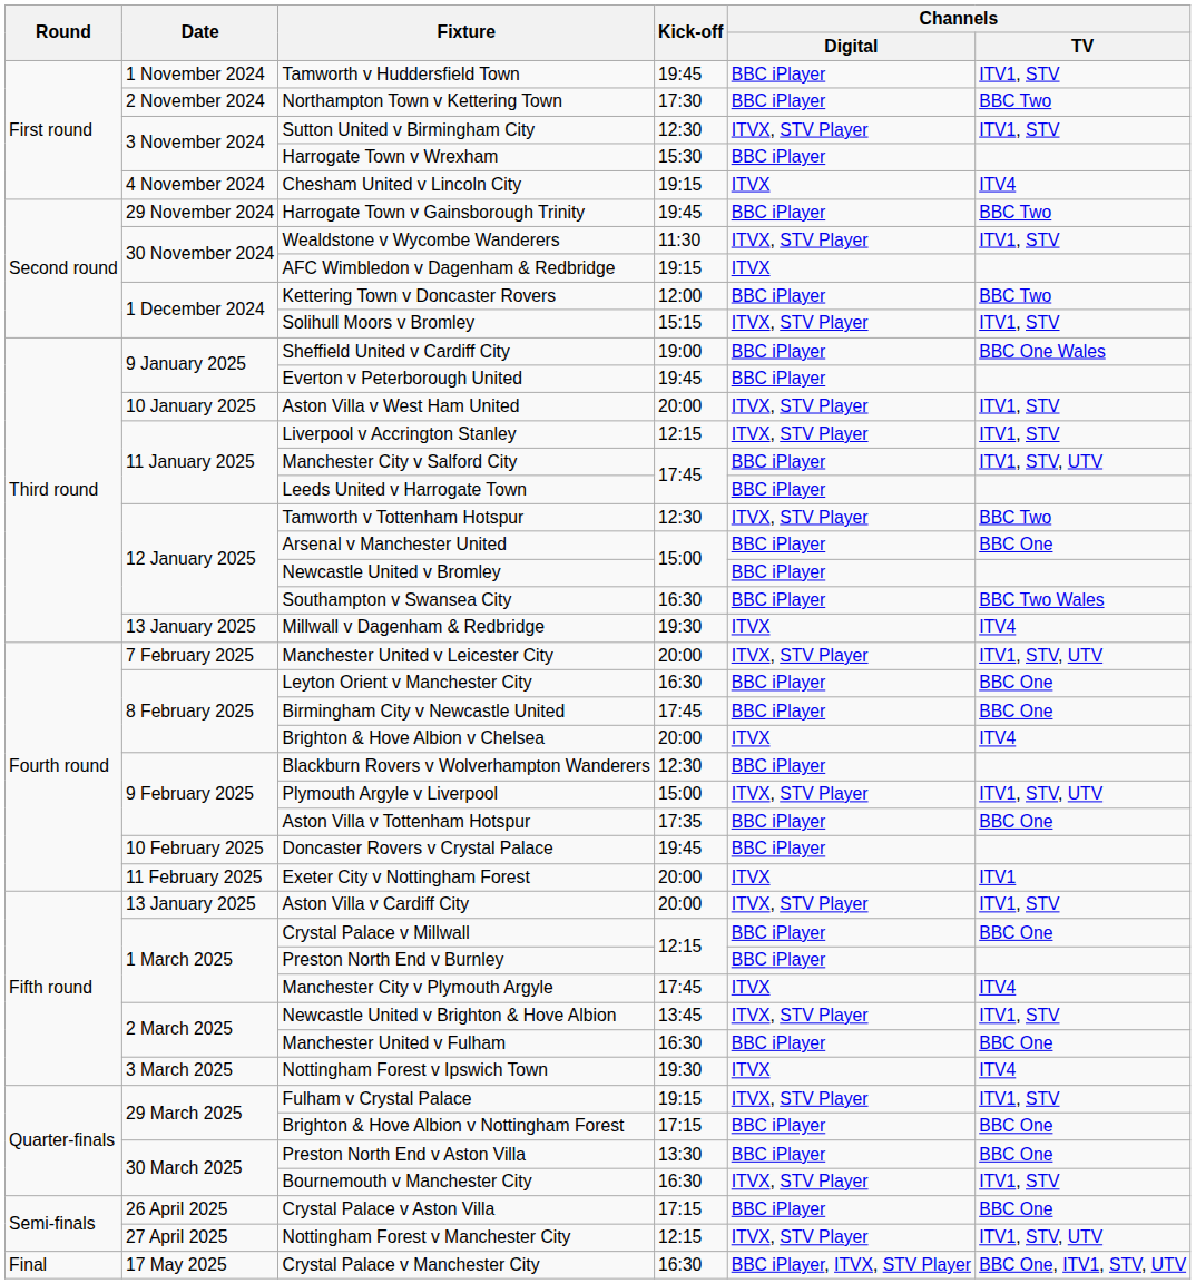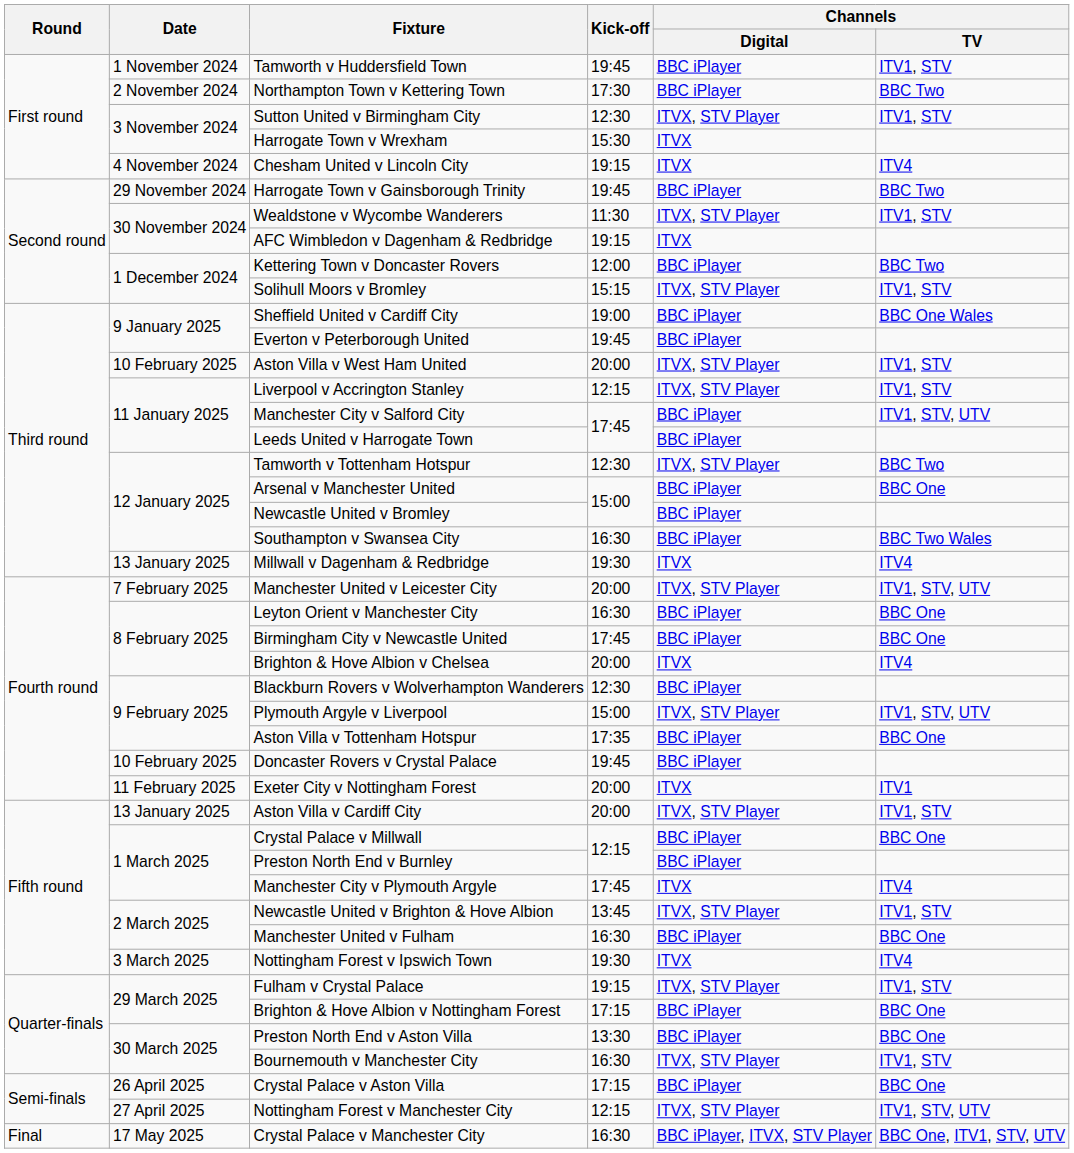Harrogate Town v Wrexham | Channels / Digital: BBC iPlayer -> ITVX
Aston Villa v West Ham United | Date: 10 January 2025 -> 10 February 2025
